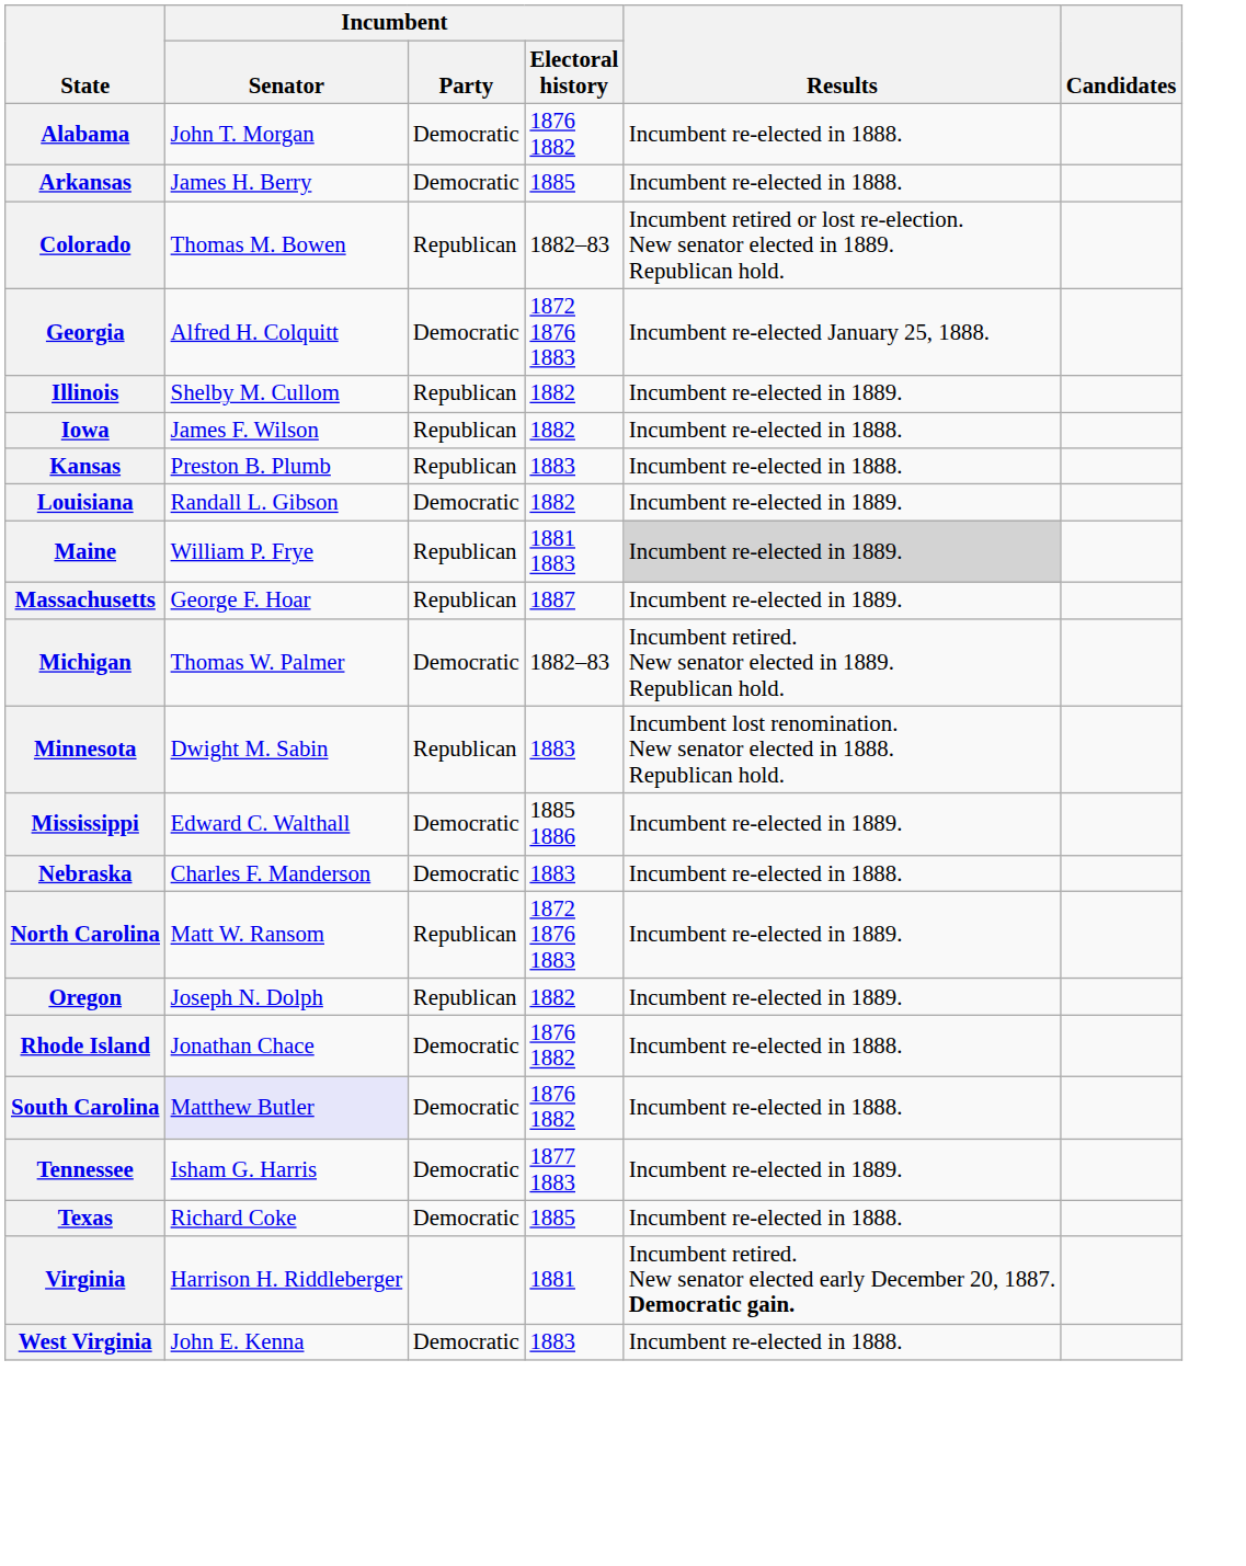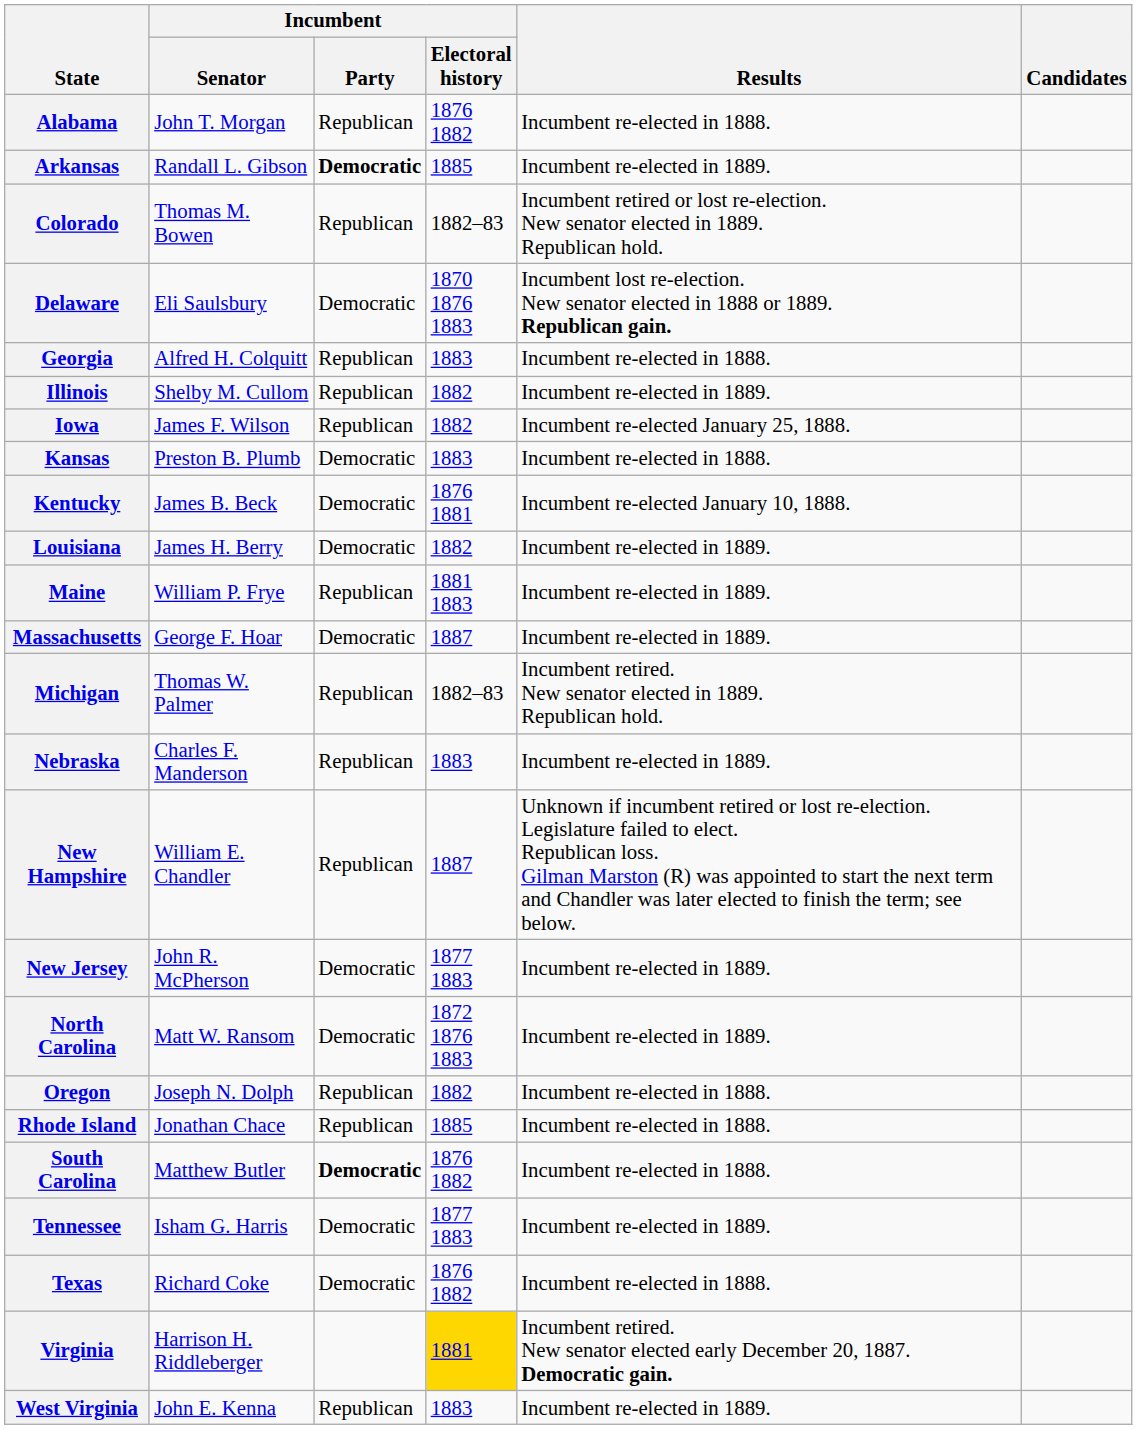Alabama | Incumbent / Party: Democratic -> Republican
Arkansas | Incumbent / Senator: James H. Berry -> Randall L. Gibson
Arkansas | Incumbent / Party: normal -> bold
Arkansas | Results: Incumbent re-elected in 1888. -> Incumbent re-elected in 1889.
+ row: Delaware | Eli Saulsbury | Democratic | 1870 1876 1883 | Incumbent lost re-election. New senator elected in 1888 or 1889. Republican gain.
Georgia | Incumbent / Party: Democratic -> Republican
Georgia | Incumbent / Electoral history: 1872 1876 1883 -> 1883
Georgia | Results: Incumbent re-elected January 25, 1888. -> Incumbent re-elected in 1888.
Iowa | Results: Incumbent re-elected in 1888. -> Incumbent re-elected January 25, 1888.
Kansas | Incumbent / Party: Republican -> Democratic
+ row: Kentucky | James B. Beck | Democratic | 1876 1881 | Incumbent re-elected January 10, 1888.
Louisiana | Incumbent / Senator: Randall L. Gibson -> James H. Berry
Maine | Results: lightgrey background -> no background
Massachusetts | Incumbent / Party: Republican -> Democratic
Michigan | Incumbent / Party: Democratic -> Republican
- row: Minnesota | Dwight M. Sabin | Republican | 1883 | Incumbent lost renomination. New senator elected in 1888. Republican hold.
- row: Mississippi | Edward C. Walthall | Democratic | 1885 1886 | Incumbent re-elected in 1889.
Nebraska | Incumbent / Party: Democratic -> Republican
Nebraska | Results: Incumbent re-elected in 1888. -> Incumbent re-elected in 1889.
+ row: New Hampshire | William E. Chandler | Republican | 1887 | Unknown if incumbent retired or lost re-election. Legislature failed to elect. Republican loss. Gilman Marston (R) was appointed to start the next term and Chandler was later elected to finish the term; see below.
+ row: New Jersey | John R. McPherson | Democratic | 1877 1883 | Incumbent re-elected in 1889.
North Carolina | Incumbent / Party: Republican -> Democratic
Oregon | Results: Incumbent re-elected in 1889. -> Incumbent re-elected in 1888.
Rhode Island | Incumbent / Party: Democratic -> Republican
Rhode Island | Incumbent / Electoral history: 1876 1882 -> 1885
South Carolina | Incumbent / Senator: lavender background -> no background
South Carolina | Incumbent / Party: normal -> bold
Texas | Incumbent / Electoral history: 1885 -> 1876 1882
Virginia | Incumbent / Electoral history: no background -> gold background
West Virginia | Incumbent / Party: Democratic -> Republican
West Virginia | Results: Incumbent re-elected in 1888. -> Incumbent re-elected in 1889.
